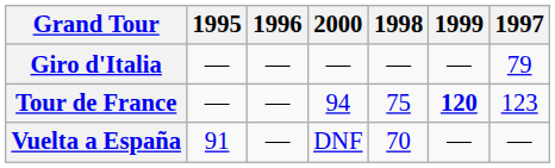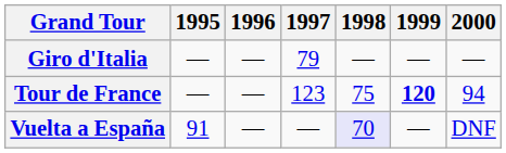columns swapped: 1997 <-> 2000
Vuelta a España | 1998: no background -> lavender background
